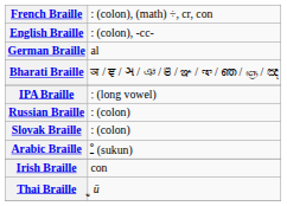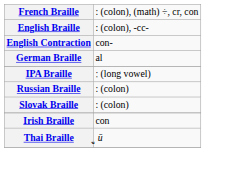+ row: English Contraction | con-
- row: Bharati Braille | ञ / ਞ / ઞ / ঞ / ଞ / ఞ / ಞ / ഞ / ஞ / ඤ
- row: Arabic Braille | ـْ (sukun)
